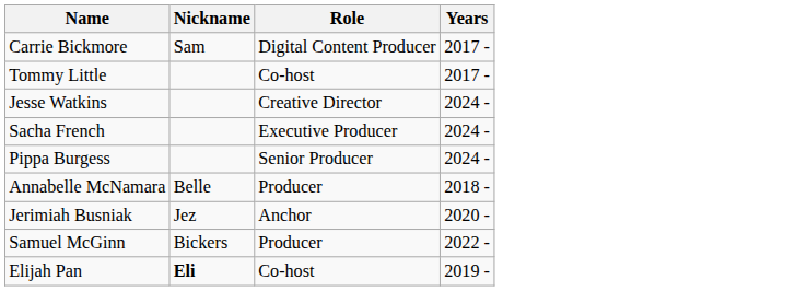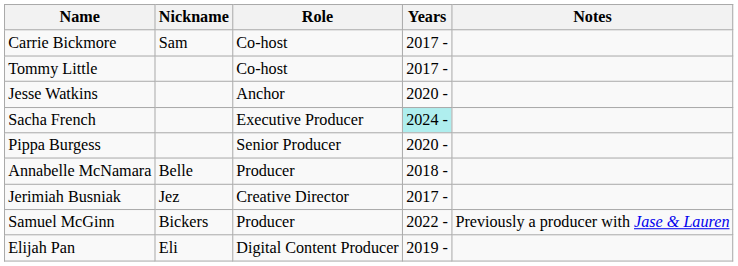+ column: Notes | Previously a producer with Jase & Lauren
Carrie Bickmore | Role: Digital Content Producer -> Co-host
Jesse Watkins | Role: Creative Director -> Anchor
Jesse Watkins | Years: 2024 - -> 2020 -
Sacha French | Years: no background -> paleturquoise background
Pippa Burgess | Years: 2024 - -> 2020 -
Jerimiah Busniak | Role: Anchor -> Creative Director
Jerimiah Busniak | Years: 2020 - -> 2017 -
Elijah Pan | Nickname: bold -> normal
Elijah Pan | Role: Co-host -> Digital Content Producer
